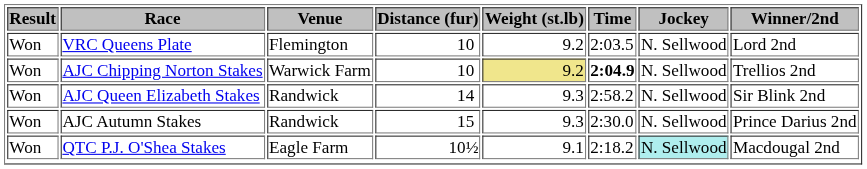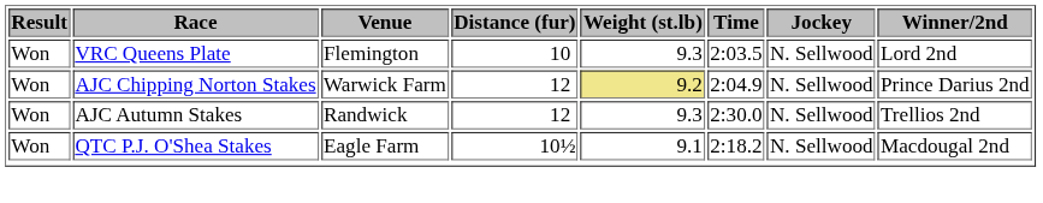VRC Queens Plate | Weight (st.lb): 9.2 -> 9.3
AJC Chipping Norton Stakes | Distance (fur): 10 -> 12
AJC Chipping Norton Stakes | Time: bold -> normal
AJC Chipping Norton Stakes | Winner/2nd: Trellios 2nd -> Prince Darius 2nd
- row: Won | AJC Queen Elizabeth Stakes | Randwick | 14 | 9.3 | 2:58.2 | N. Sellwood | Sir Blink 2nd
AJC Autumn Stakes | Distance (fur): 15 -> 12
AJC Autumn Stakes | Winner/2nd: Prince Darius 2nd -> Trellios 2nd
QTC P.J. O'Shea Stakes | Jockey: paleturquoise background -> no background
